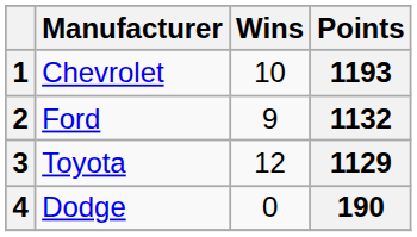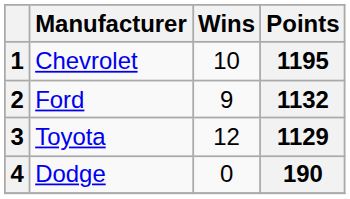1 | Points: 1193 -> 1195
